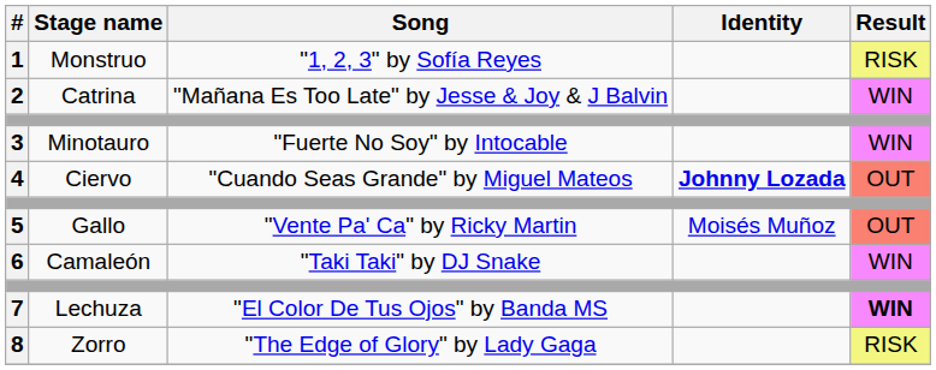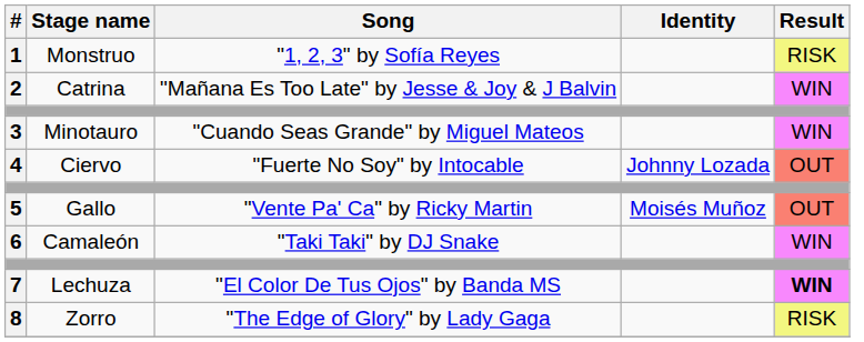3 | Song: "Fuerte No Soy" by Intocable -> "Cuando Seas Grande" by Miguel Mateos
4 | Song: "Cuando Seas Grande" by Miguel Mateos -> "Fuerte No Soy" by Intocable
4 | Identity: bold -> normal
